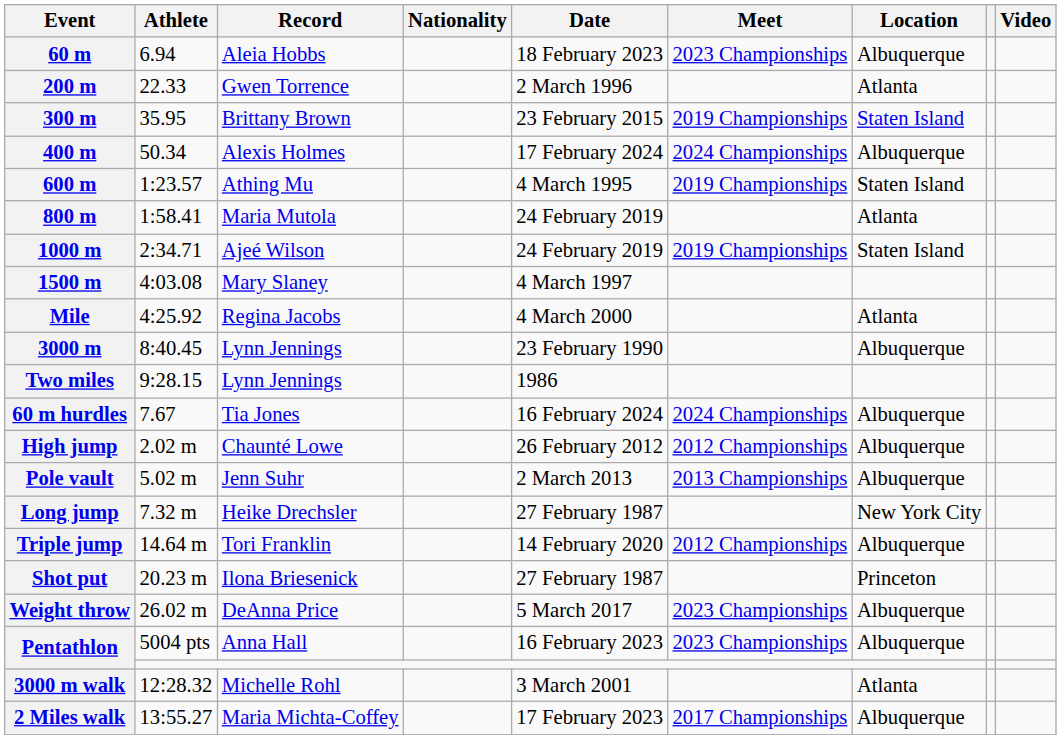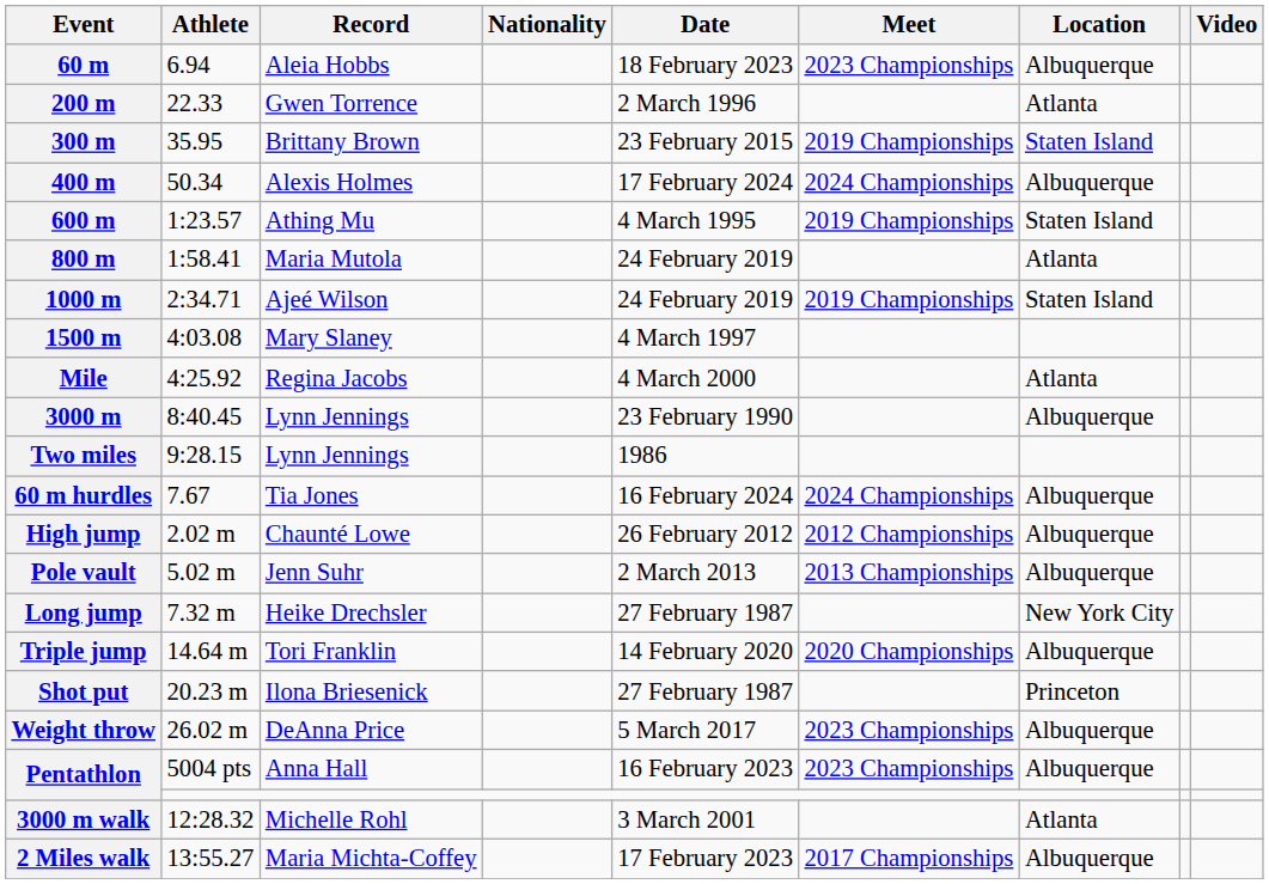Triple jump | Meet: 2012 Championships -> 2020 Championships
